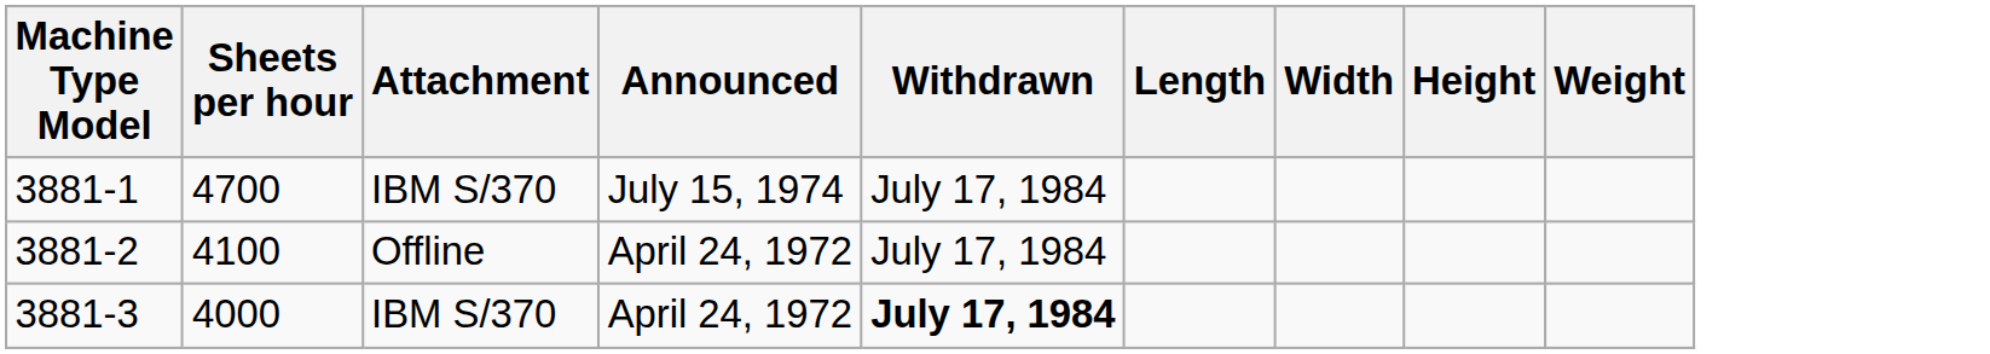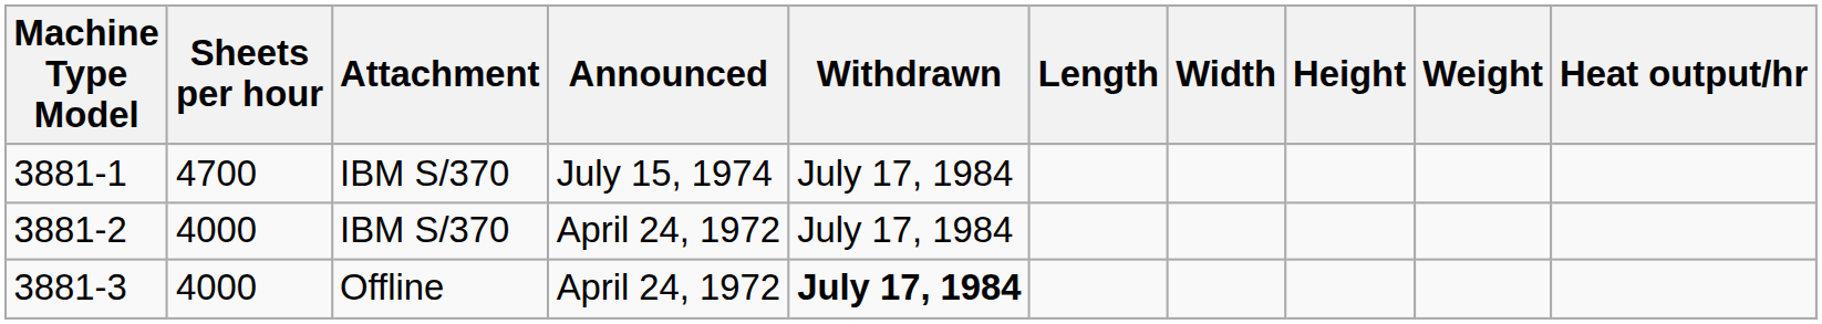+ column: Heat output/hr
3881-2 | Sheets per hour: 4100 -> 4000
3881-2 | Attachment: Offline -> IBM S/370
3881-3 | Attachment: IBM S/370 -> Offline
